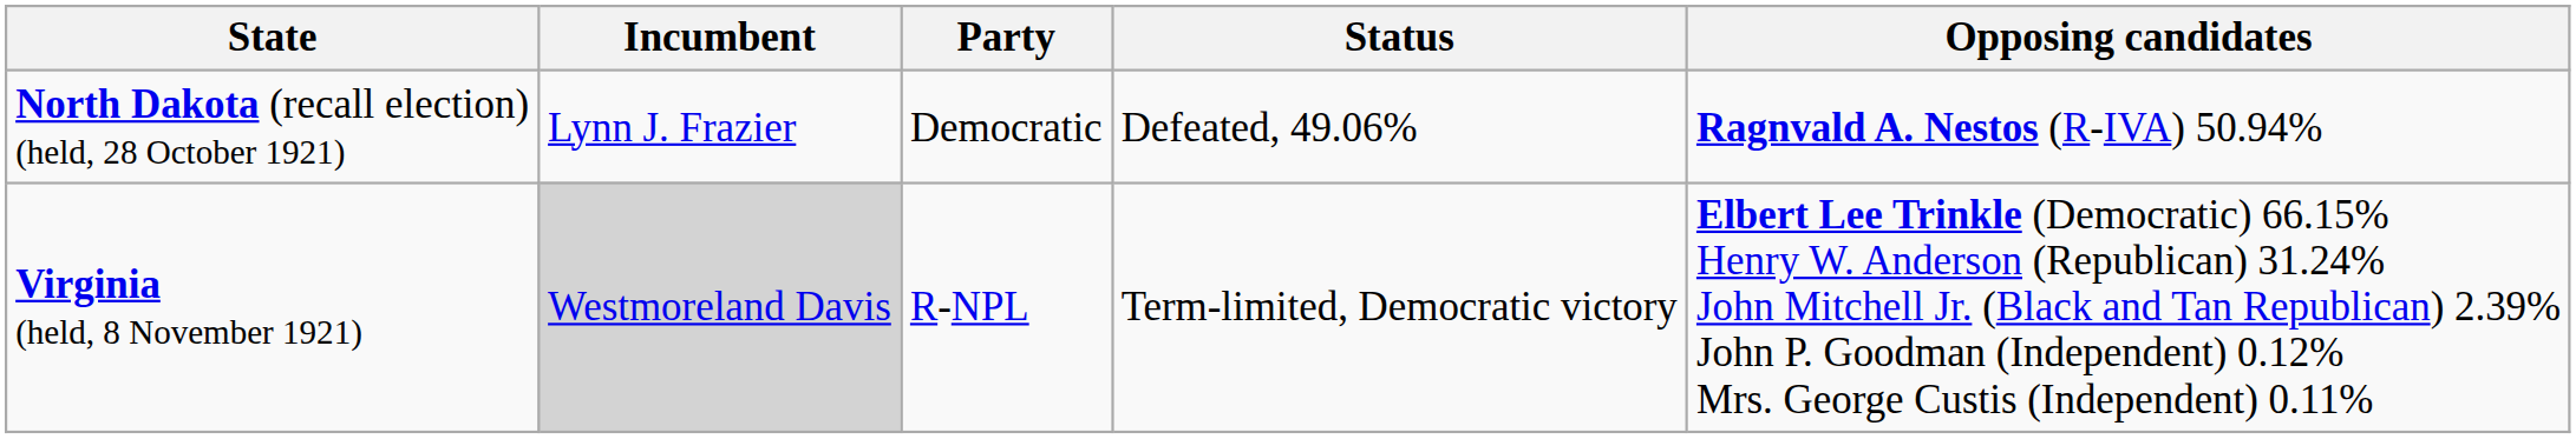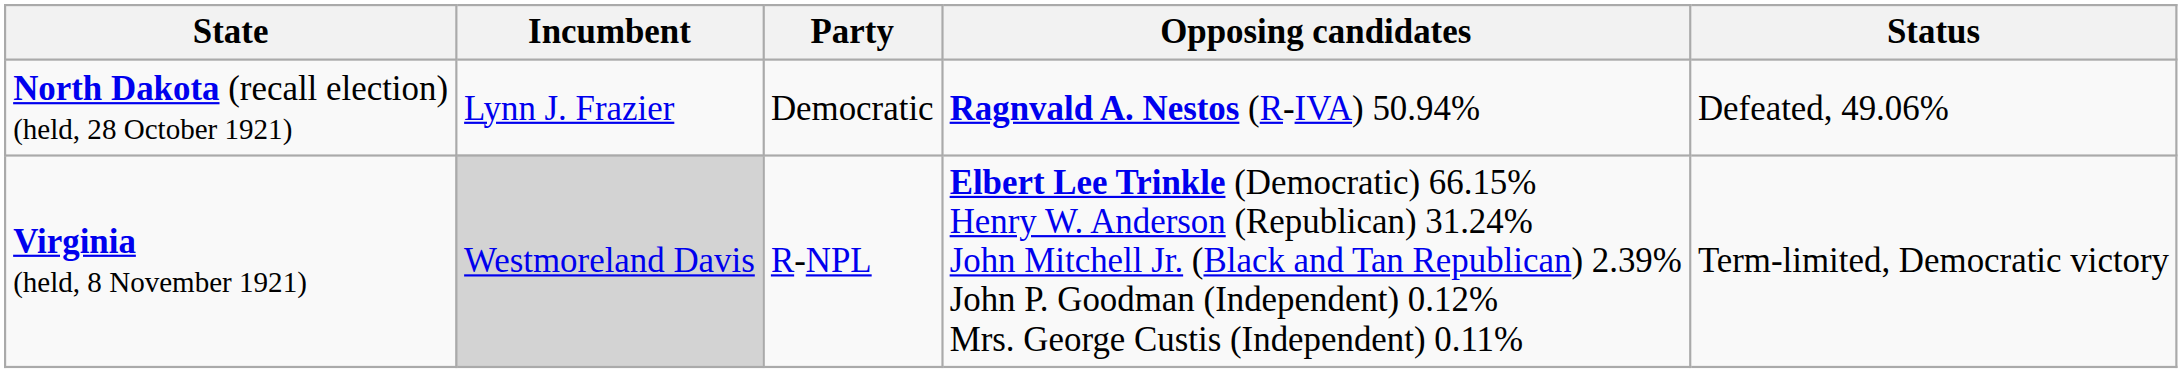columns swapped: Status <-> Opposing candidates
